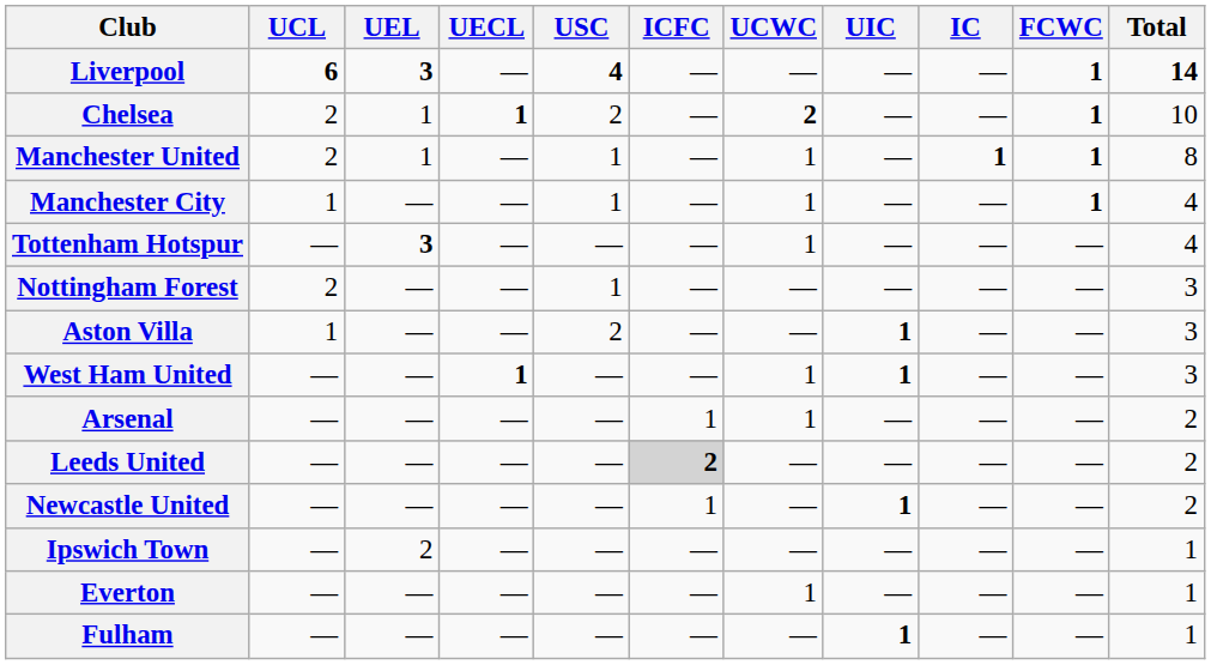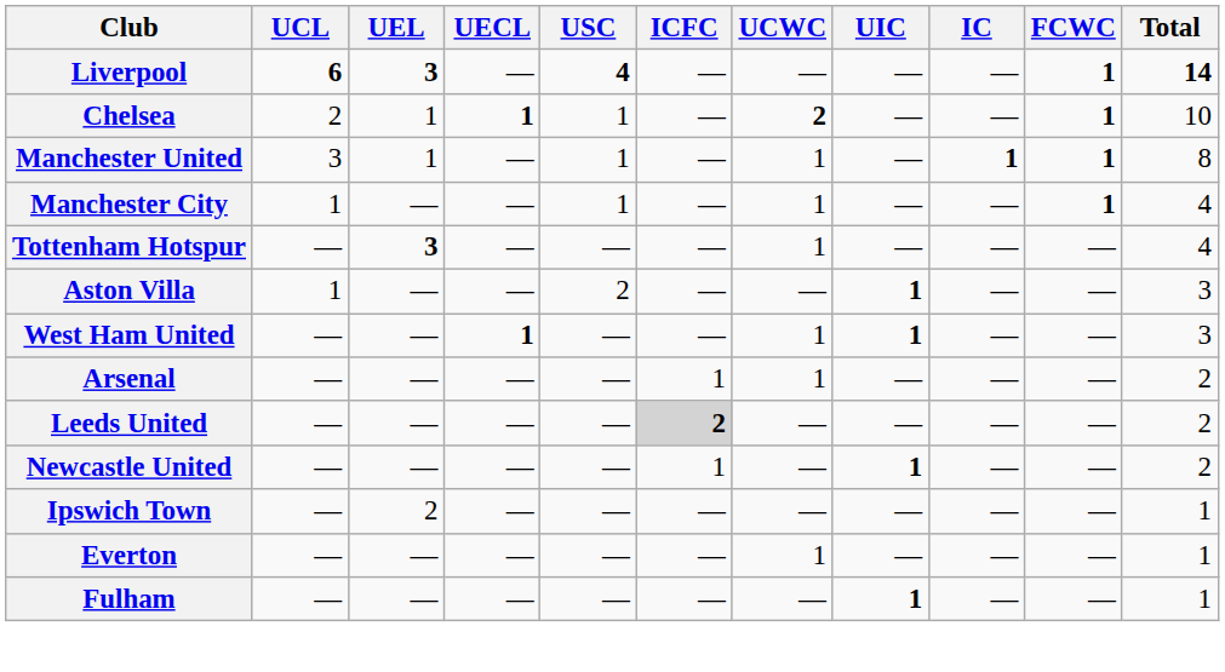Chelsea | USC: 2 -> 1
Manchester United | UCL: 2 -> 3
- row: Nottingham Forest | 2 | — | — | 1 | — | — | — | — | — | 3
